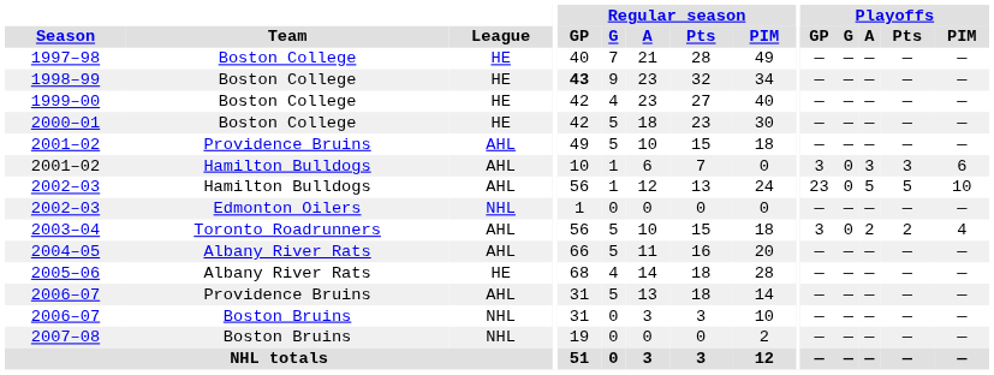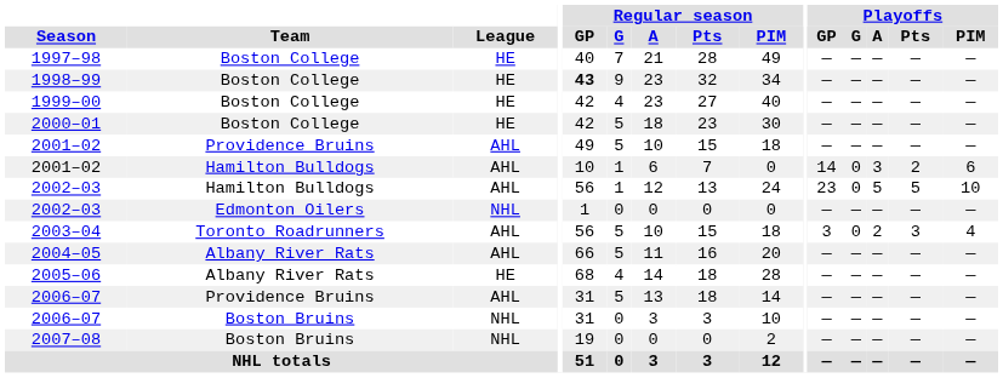2001–02 / Hamilton Bulldogs | Playoffs / GP: 3 -> 14
2001–02 / Hamilton Bulldogs | Playoffs / Pts: 3 -> 2
2003–04 | Playoffs / Pts: 2 -> 3
